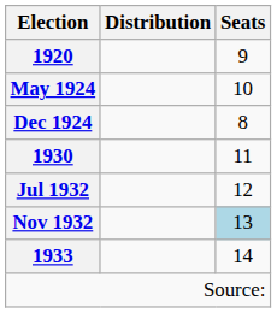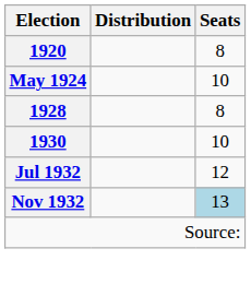1920 | Seats: 9 -> 8
- row: Dec 1924 | 8
+ row: 1928 | 8
1930 | Seats: 11 -> 10
- row: 1933 | 14
